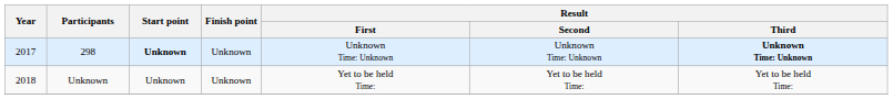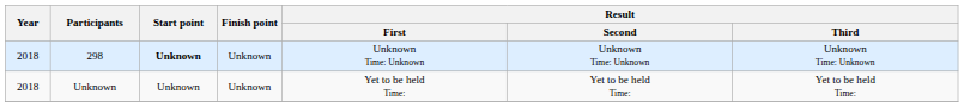298 | Year: 2017 -> 2018
298 | Result / Third: bold -> normal
